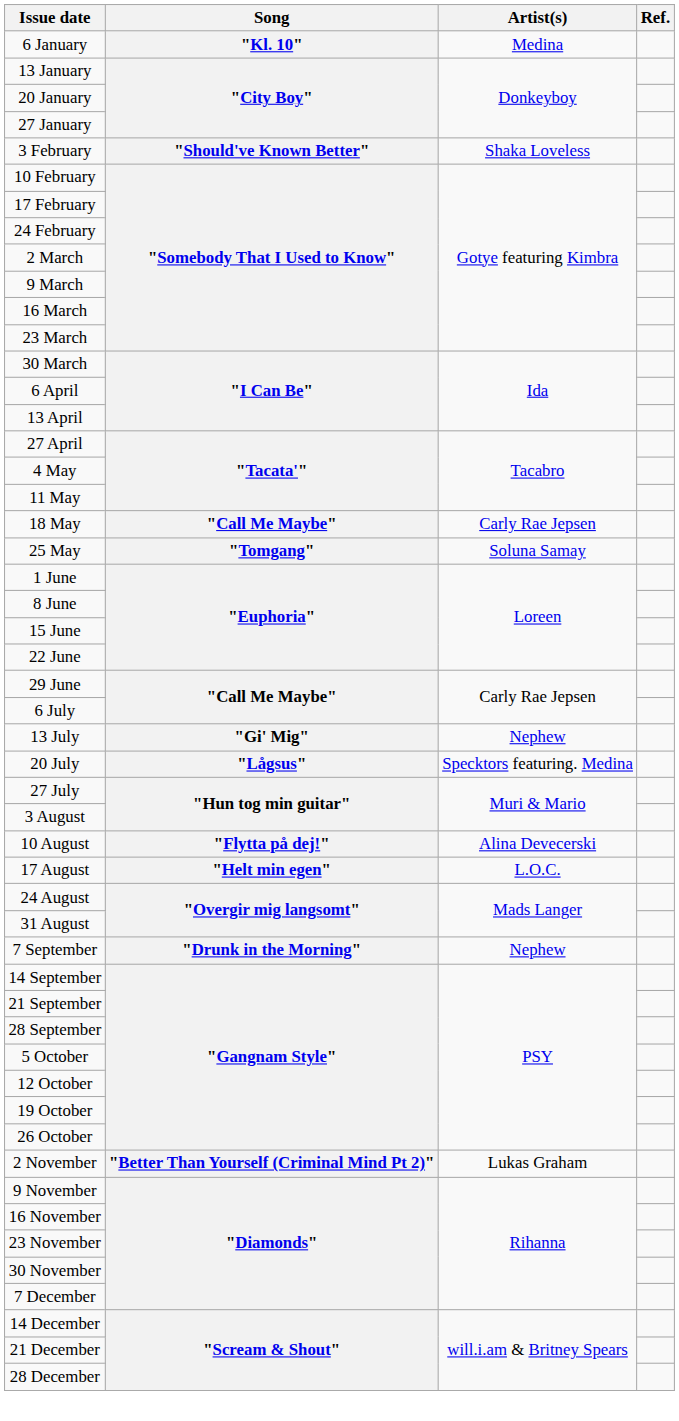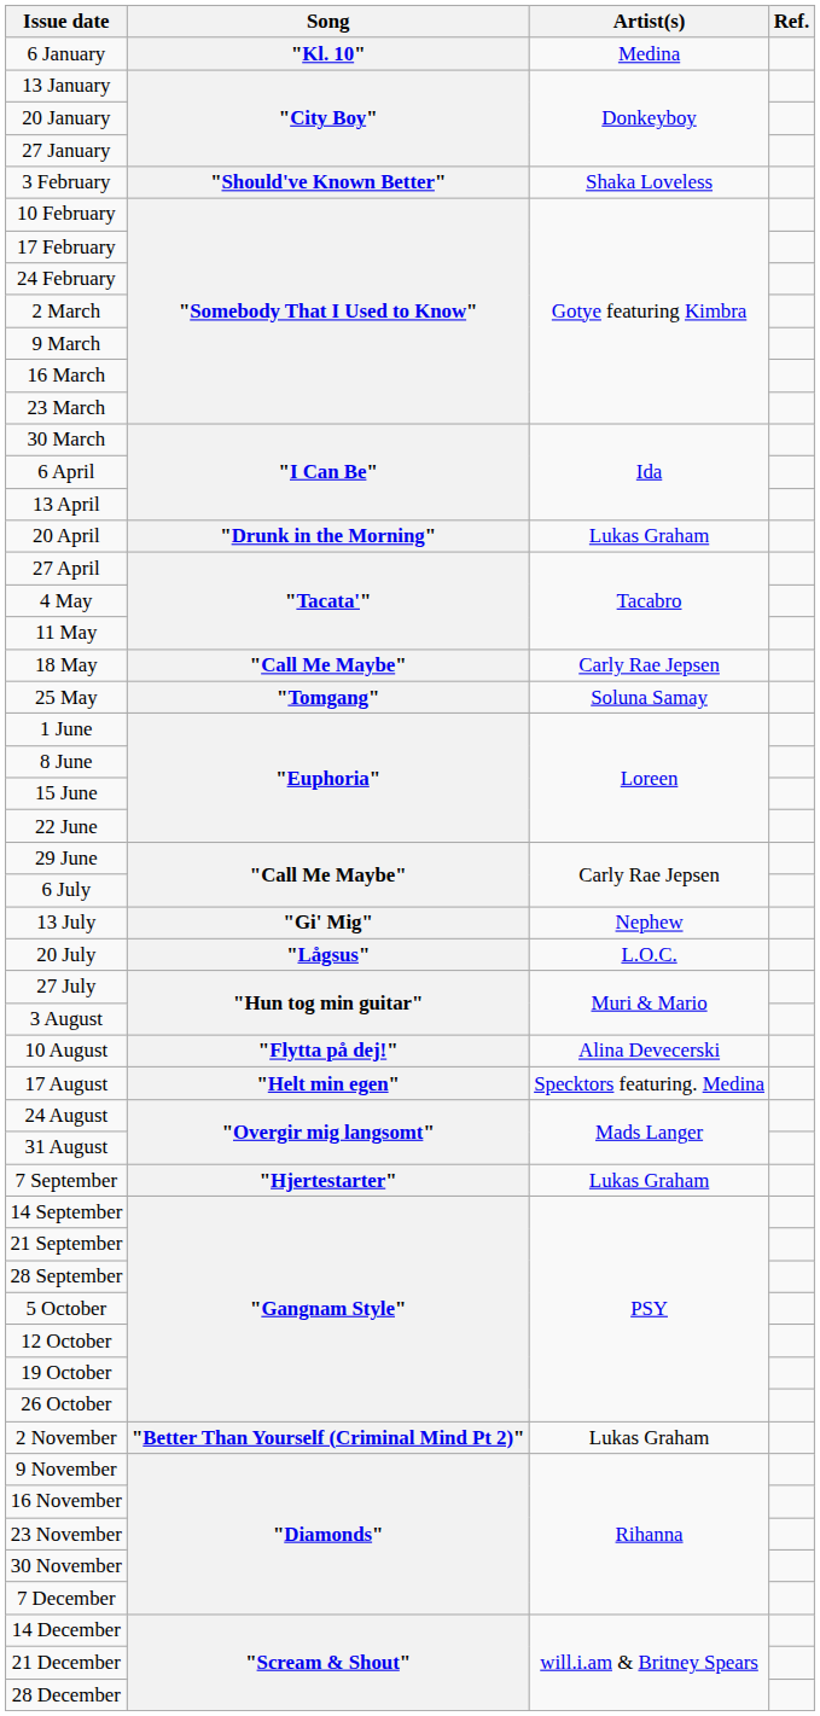+ row: 20 April | "Drunk in the Morning" | Lukas Graham
20 July | Artist(s): Specktors featuring. Medina -> L.O.C.
17 August | Artist(s): L.O.C. -> Specktors featuring. Medina
7 September | Song: "Drunk in the Morning" -> "Hjertestarter"
7 September | Artist(s): Nephew -> Lukas Graham
